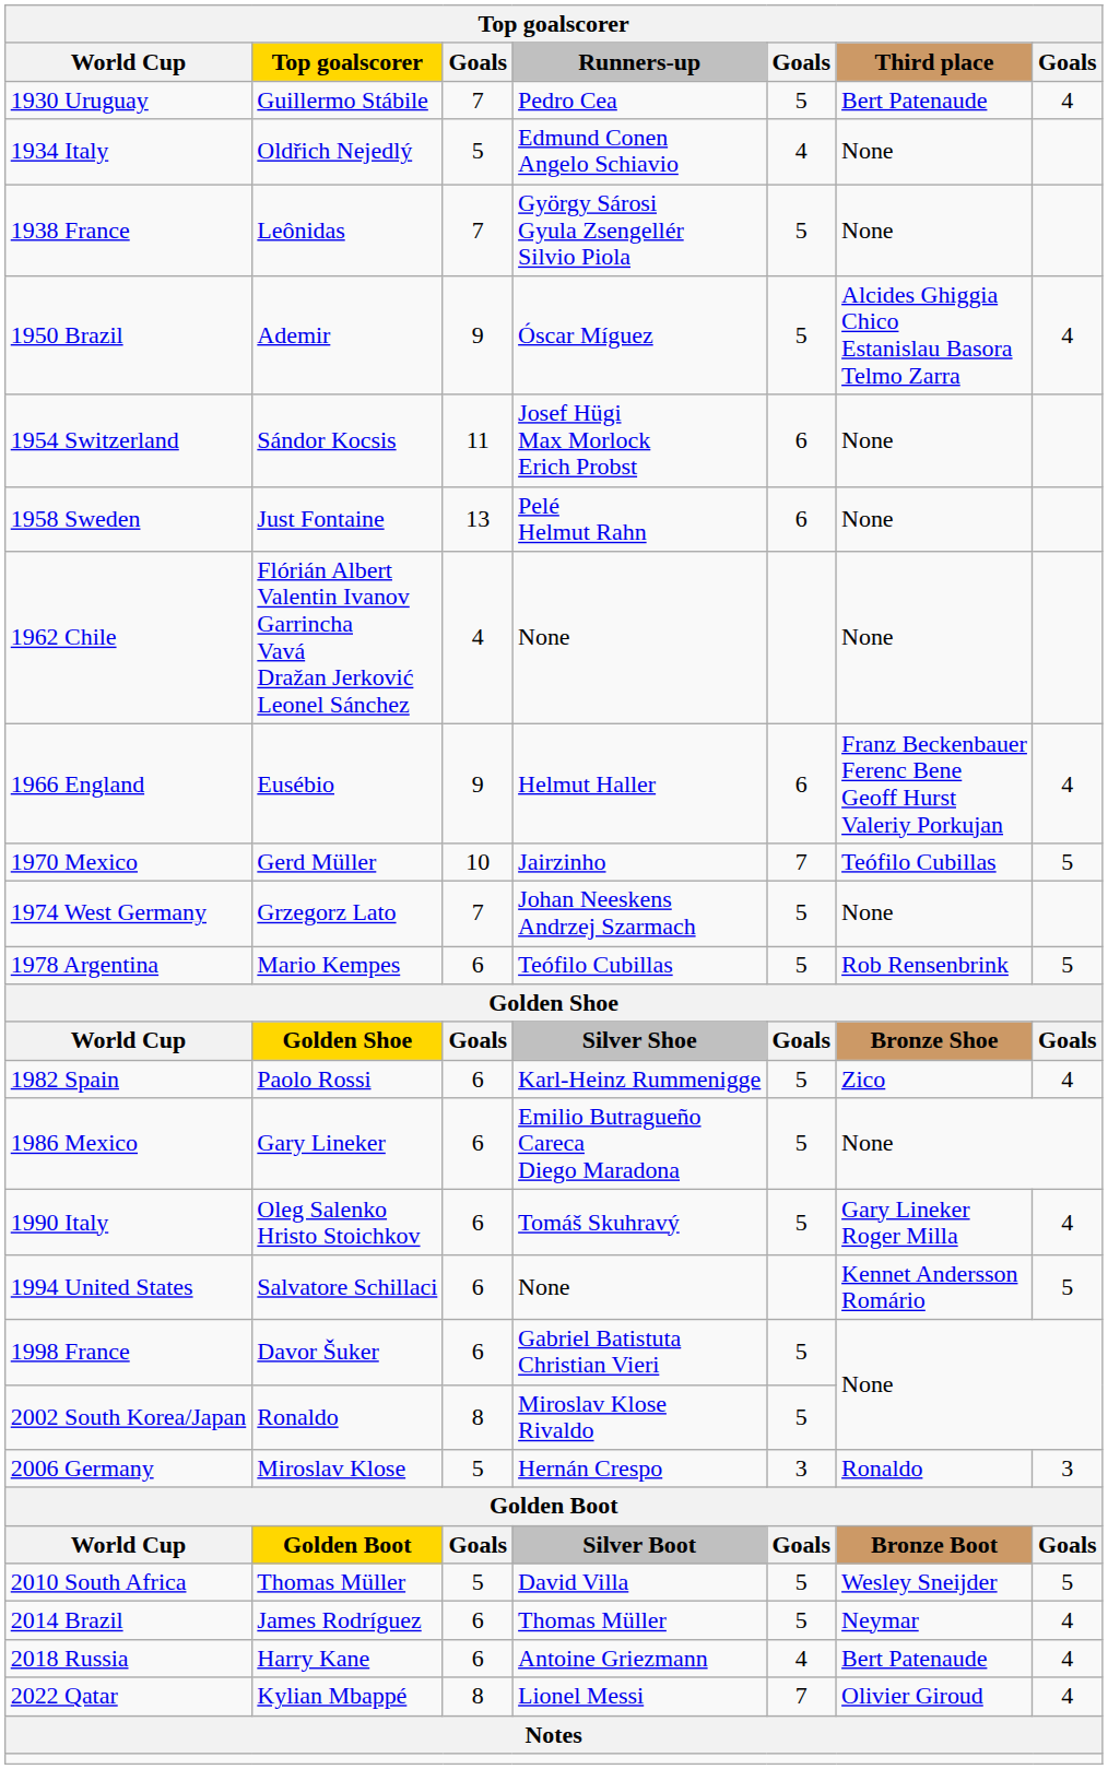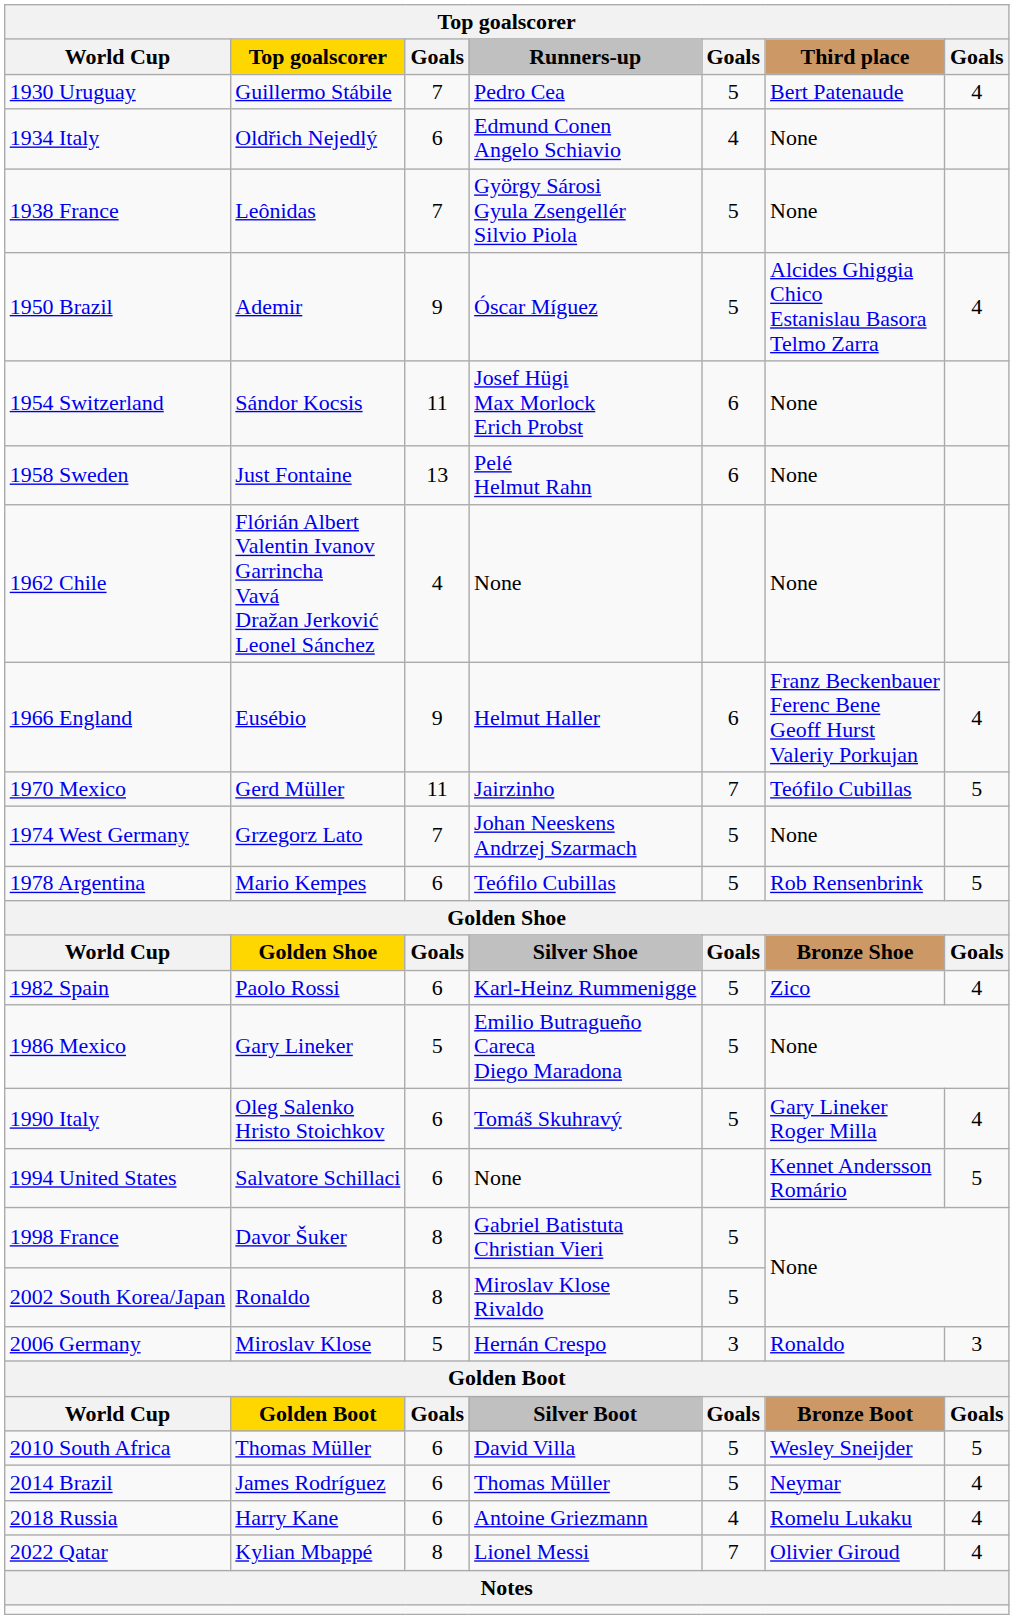1934 Italy | column 3: 5 -> 6
1970 Mexico | column 3: 10 -> 11
1986 Mexico | column 3: 6 -> 5
1998 France | column 3: 6 -> 8
2010 South Africa | column 3: 5 -> 6
2018 Russia | Third place: Bert Patenaude -> Romelu Lukaku
